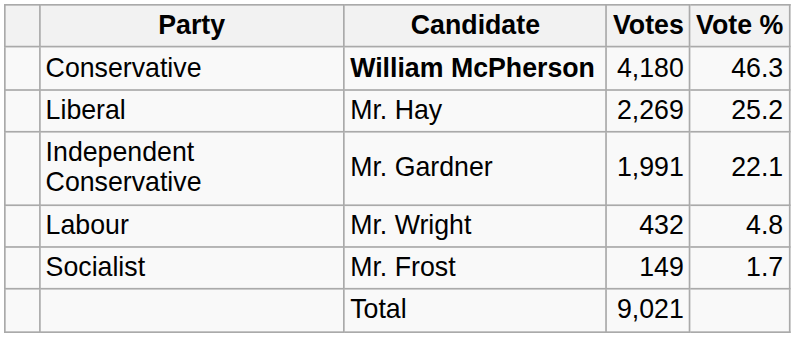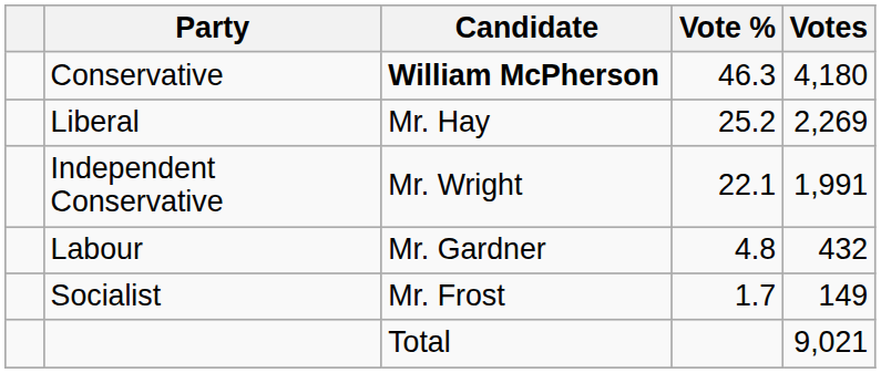columns swapped: Votes <-> Vote %
Independent Conservative | Candidate: Mr. Gardner -> Mr. Wright
Labour | Candidate: Mr. Wright -> Mr. Gardner
